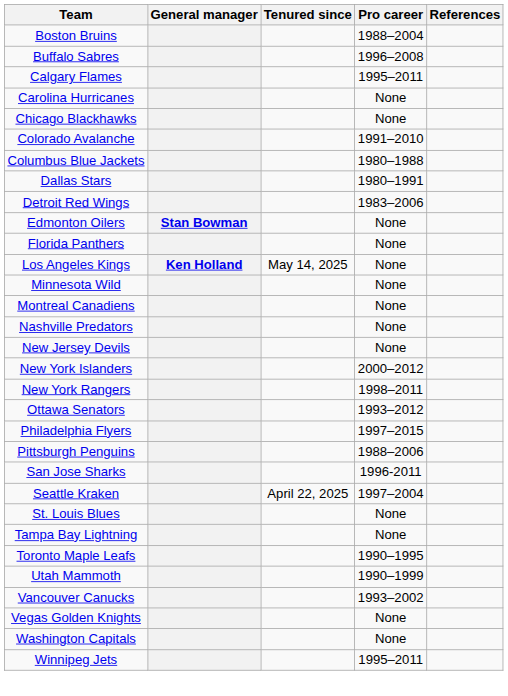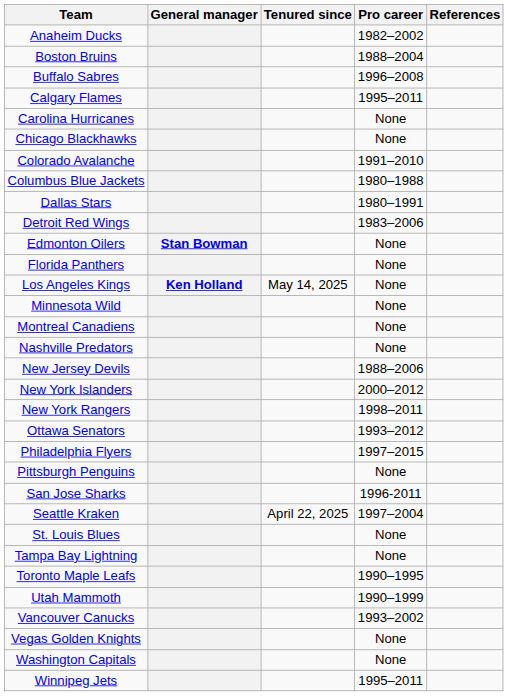+ row: Anaheim Ducks | 1982–2002
New Jersey Devils | Pro career: None -> 1988–2006
Pittsburgh Penguins | Pro career: 1988–2006 -> None
